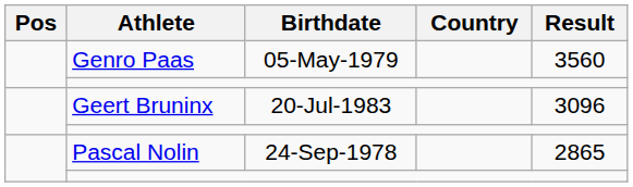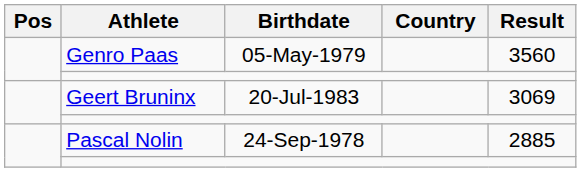Geert Bruninx | Result: 3096 -> 3069
Pascal Nolin | Result: 2865 -> 2885
